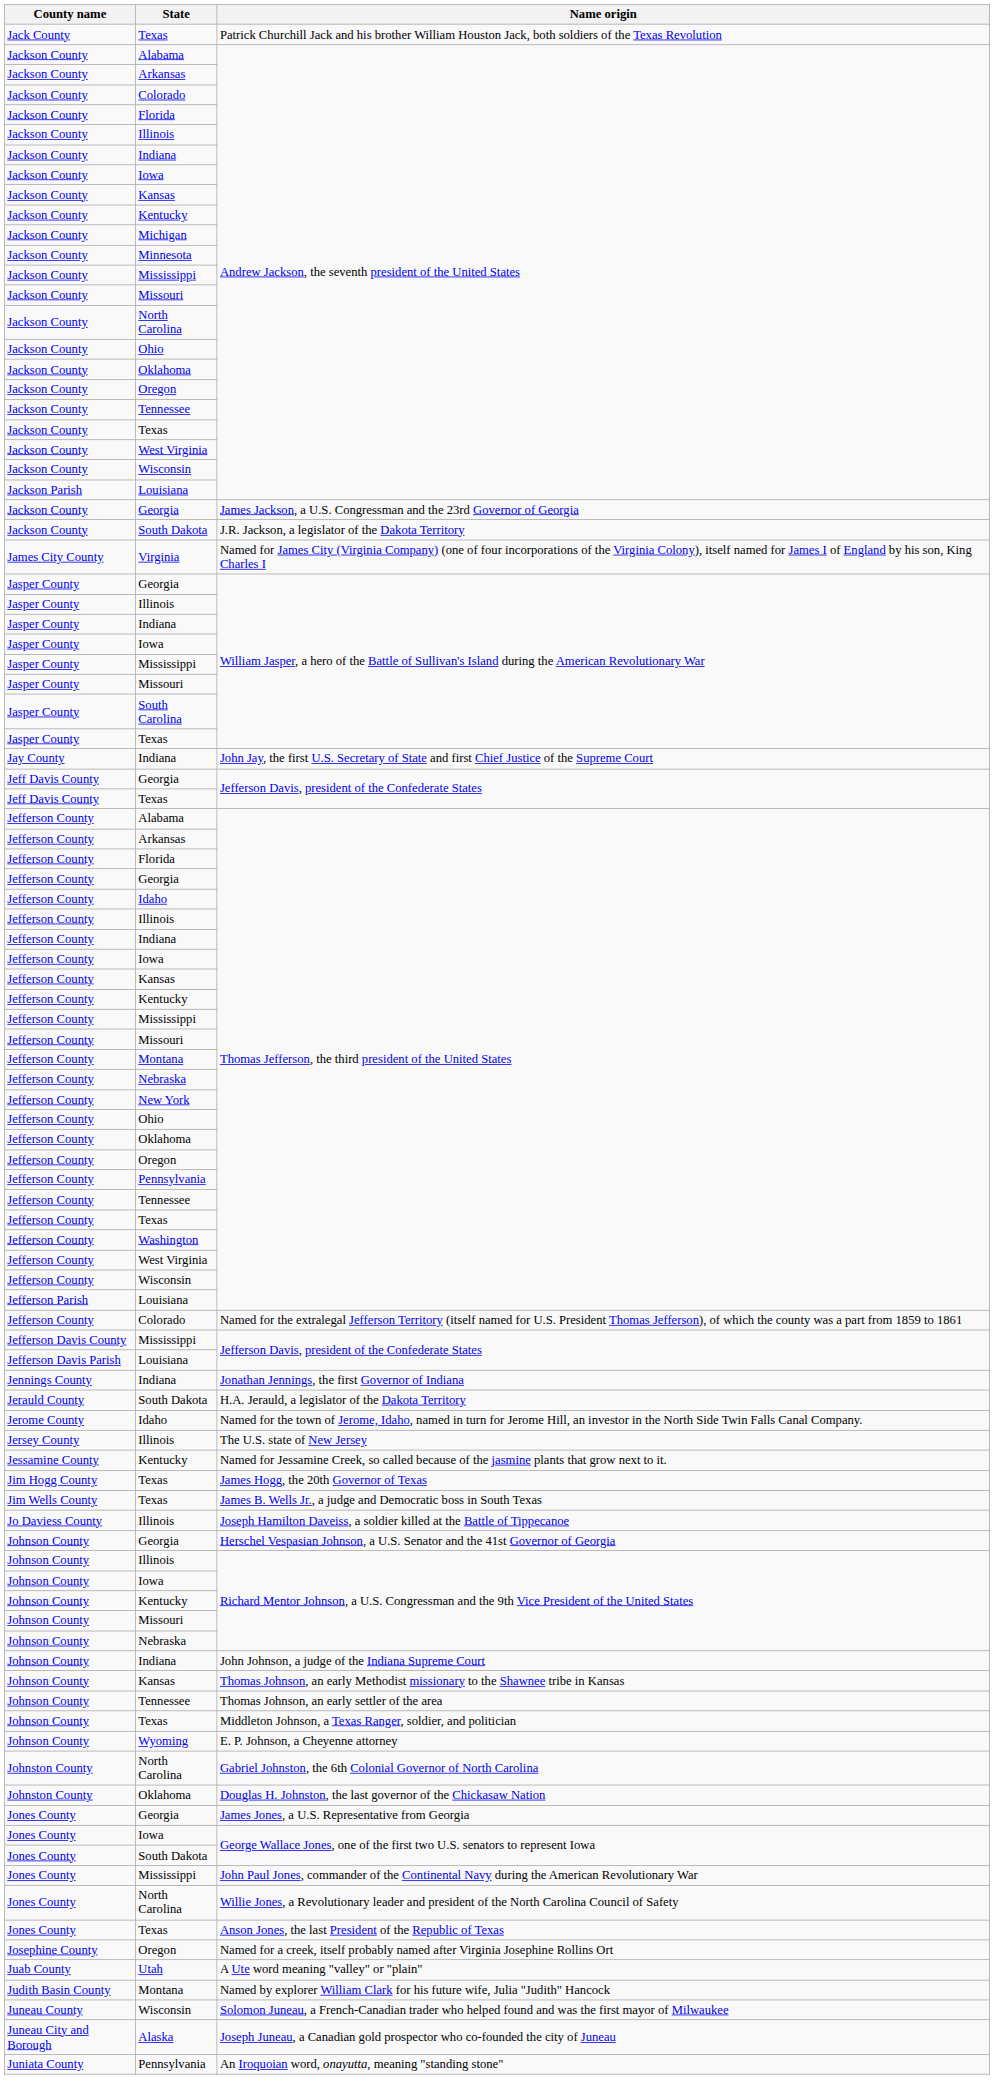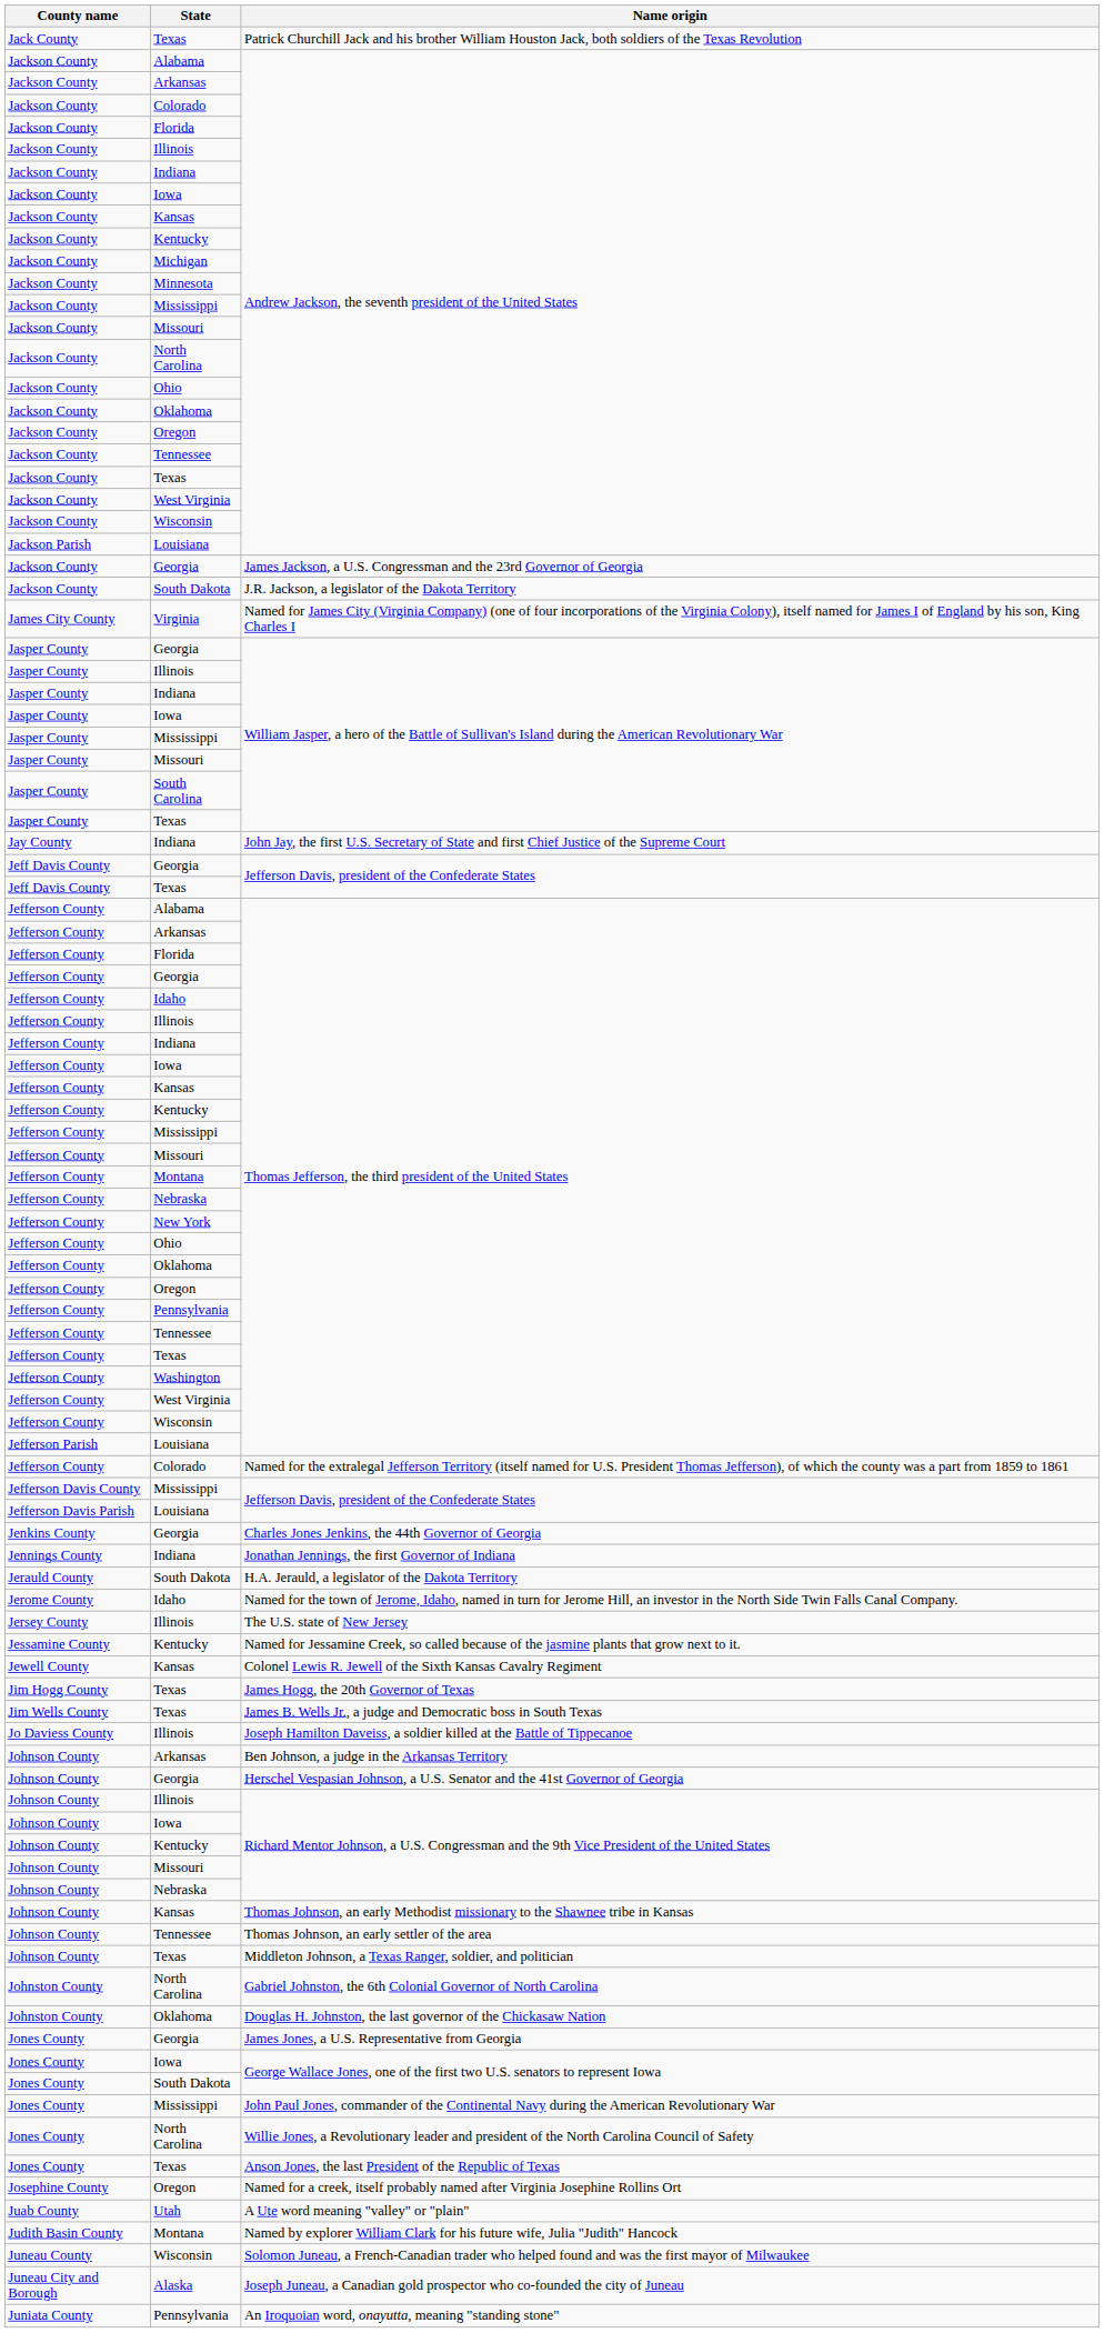+ row: Jenkins County | Georgia | Charles Jones Jenkins, the 44th Governor of Georgia
+ row: Jewell County | Kansas | Colonel Lewis R. Jewell of the Sixth Kansas Cavalry Regiment
+ row: Johnson County | Arkansas | Ben Johnson, a judge in the Arkansas Territory
- row: Johnson County | Indiana | John Johnson, a judge of the Indiana Supreme Court
- row: Johnson County | Wyoming | E. P. Johnson, a Cheyenne attorney
